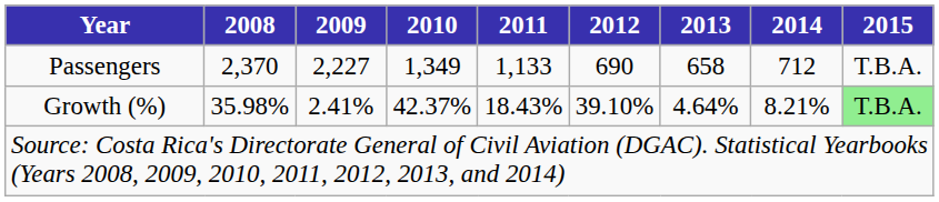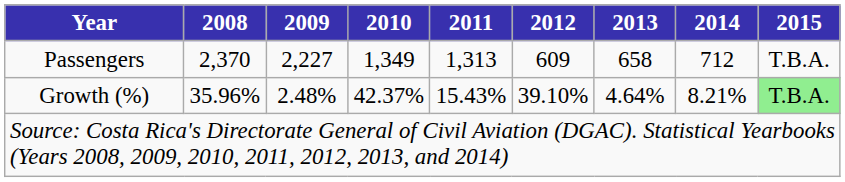Passengers | 2011: 1,133 -> 1,313
Passengers | 2012: 690 -> 609
Growth (%) | 2008: 35.98% -> 35.96%
Growth (%) | 2009: 2.41% -> 2.48%
Growth (%) | 2011: 18.43% -> 15.43%
